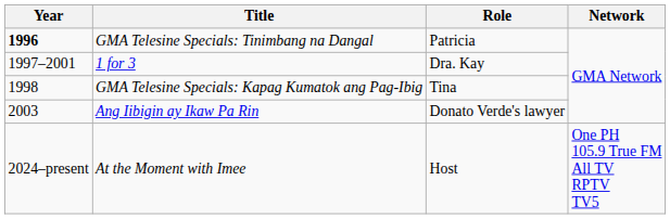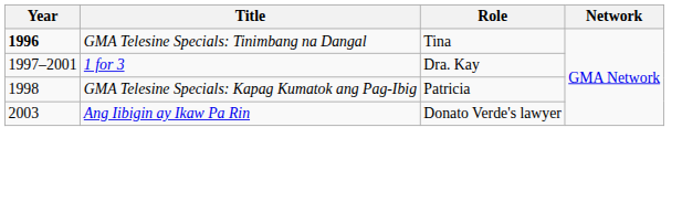GMA Telesine Specials: Tinimbang na Dangal | Role: Patricia -> Tina
GMA Telesine Specials: Kapag Kumatok ang Pag-Ibig | Role: Tina -> Patricia
- row: 2024–present | At the Moment with Imee | Host | One PH 105.9 True FM All TV RPTV TV5
